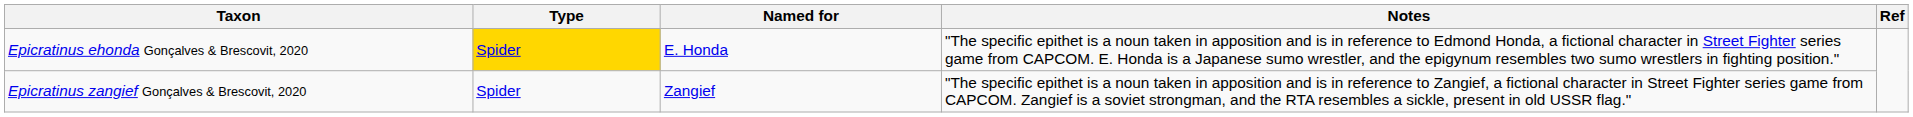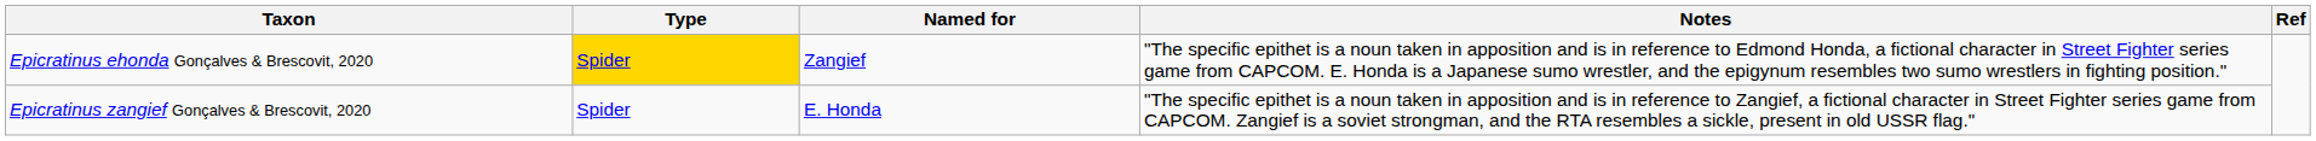Epicratinus ehonda Gonçalves & Brescovit, 2020 | Named for: E. Honda -> Zangief
Epicratinus zangief Gonçalves & Brescovit, 2020 | Named for: Zangief -> E. Honda
